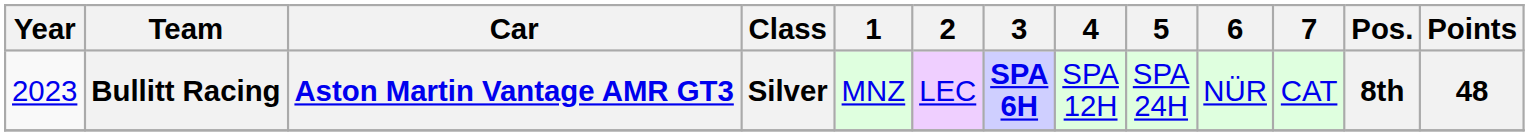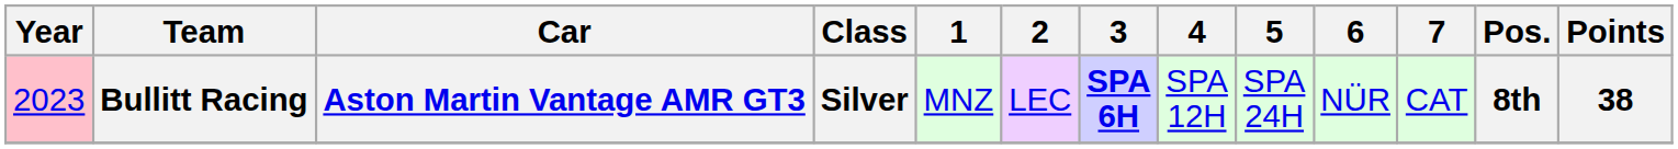Bullitt Racing | Year: no background -> pink background
Bullitt Racing | Points: 48 -> 38
